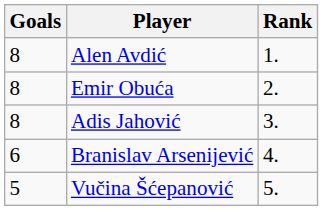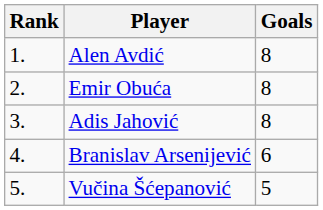columns swapped: Rank <-> Goals
